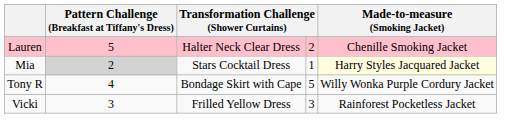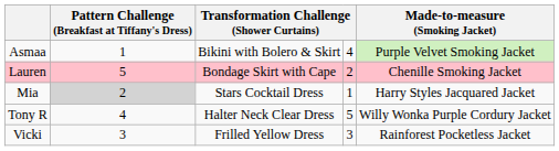+ row: Asmaa | 1 | Bikini with Bolero & Skirt | 4 | Purple Velvet Smoking Jacket
Lauren | column 3: Halter Neck Clear Dress -> Bondage Skirt with Cape
Mia | Made-to-measure (Smoking Jacket): lightyellow background -> no background
Tony R | column 3: Bondage Skirt with Cape -> Halter Neck Clear Dress
